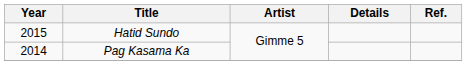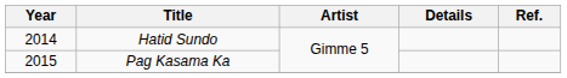Hatid Sundo | Year: 2015 -> 2014
Pag Kasama Ka | Year: 2014 -> 2015
